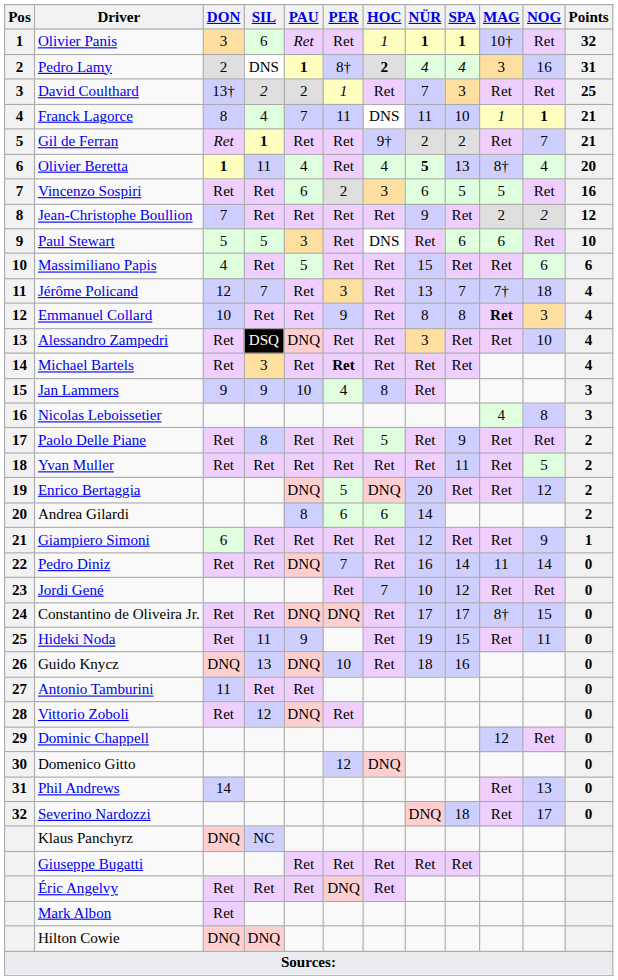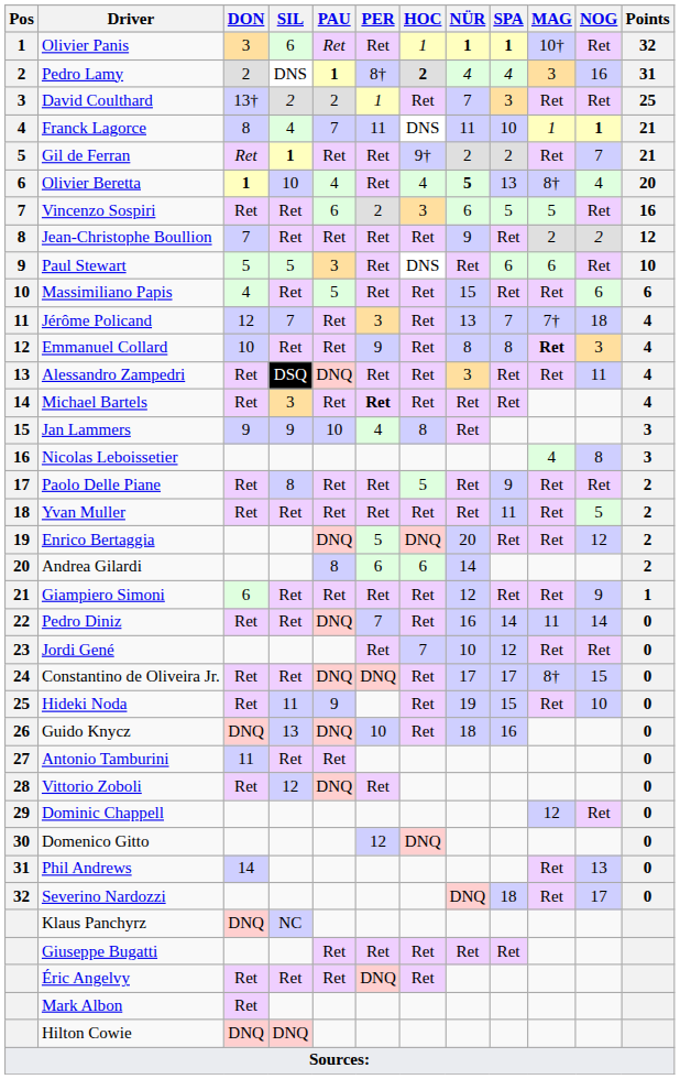Olivier Beretta | SIL: 11 -> 10
Alessandro Zampedri | NOG: 10 -> 11
Hideki Noda | NOG: 11 -> 10
